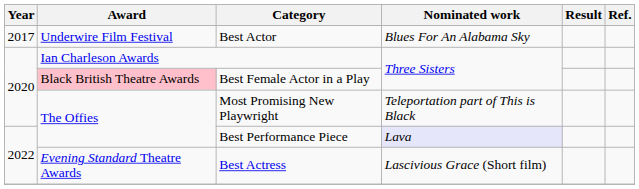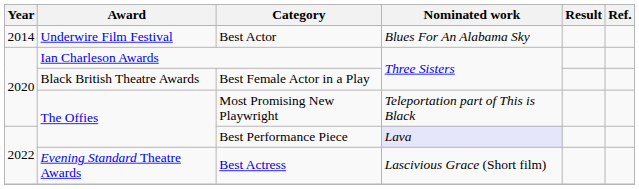Best Actor | Year: 2017 -> 2014
Best Female Actor in a Play | Award: pink background -> no background
